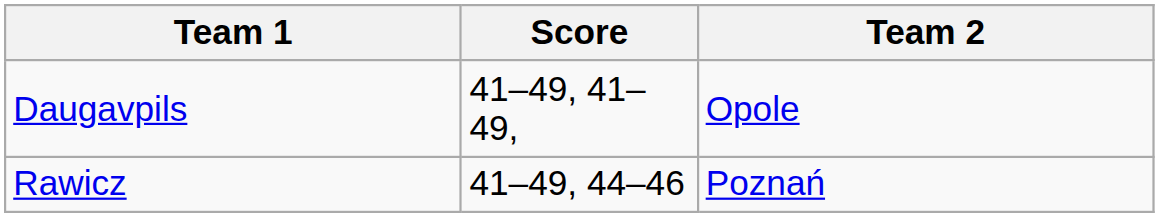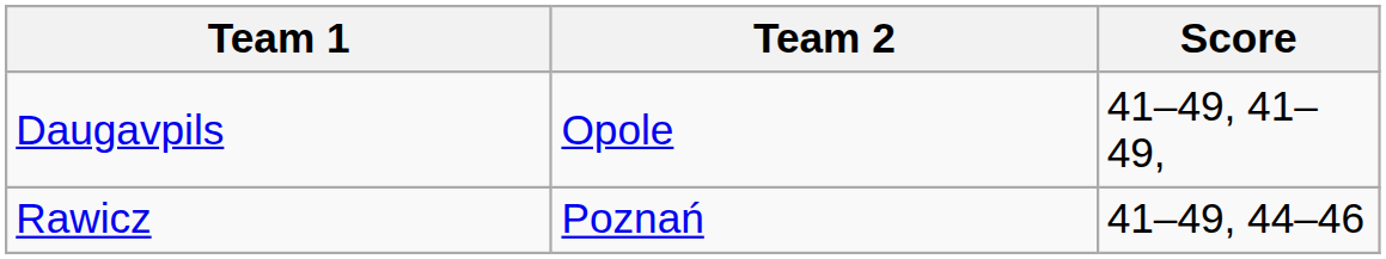columns swapped: Team 2 <-> Score
